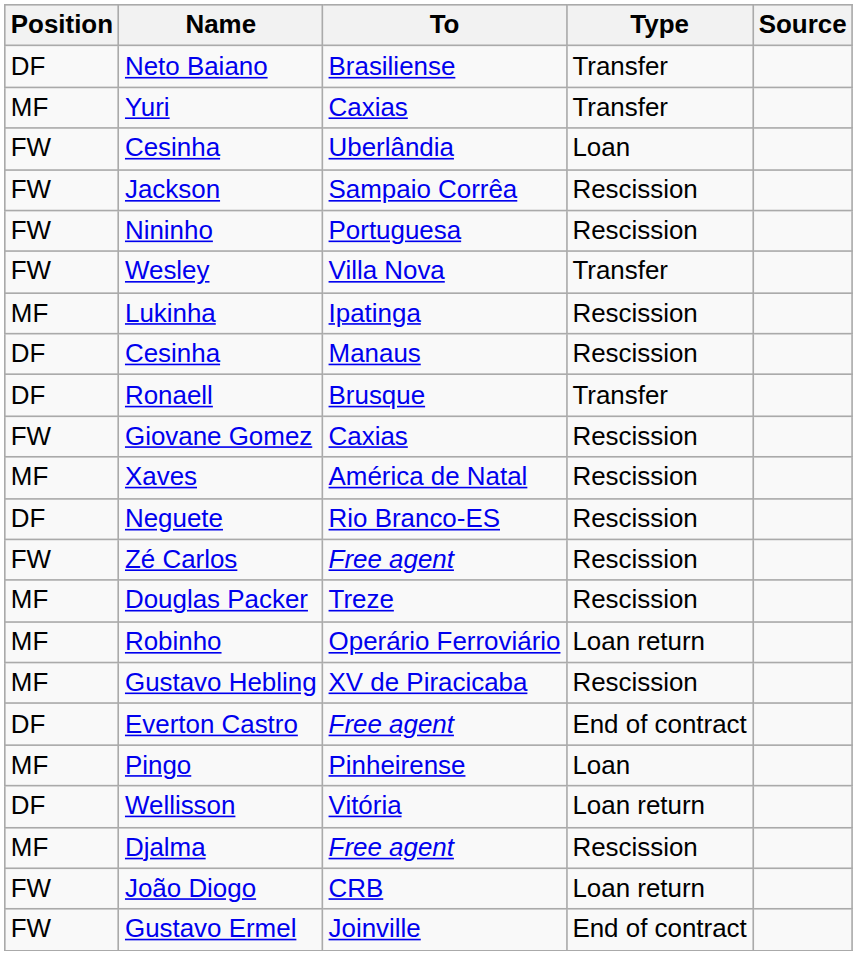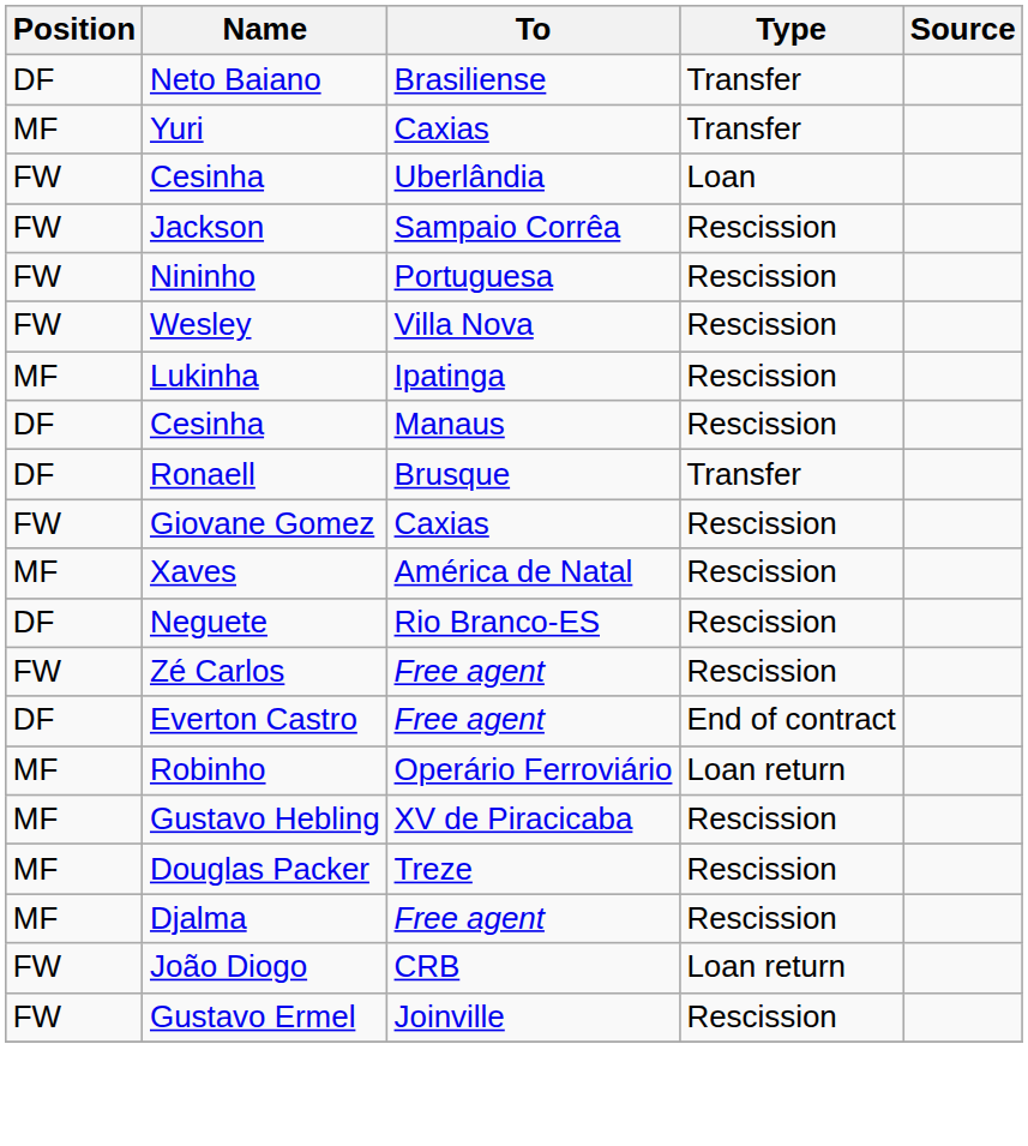Wesley | Type: Transfer -> Rescission
rows swapped: Douglas Packer <-> Everton Castro
- row: MF | Pingo | Pinheirense | Loan
- row: DF | Wellisson | Vitória | Loan return
Gustavo Ermel | Type: End of contract -> Rescission
